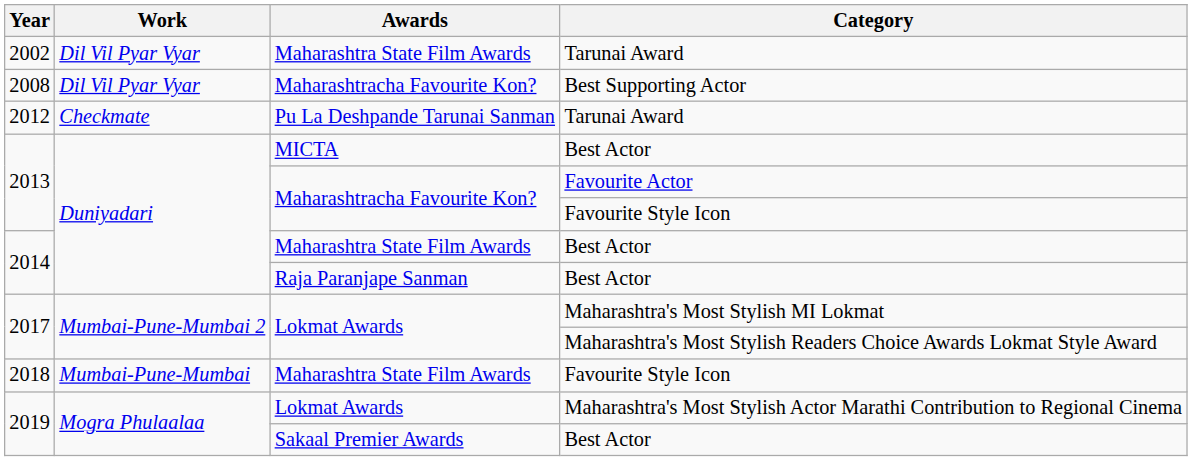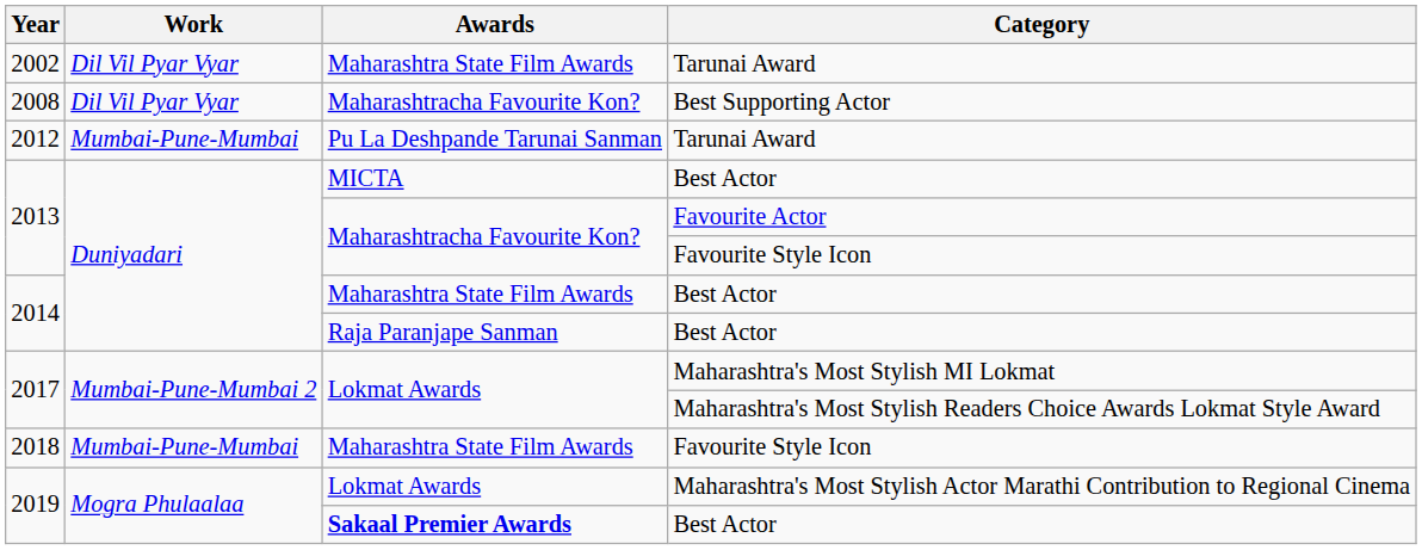2012 | Work: Checkmate -> Mumbai-Pune-Mumbai
2019 / Best Actor | Awards: normal -> bold
